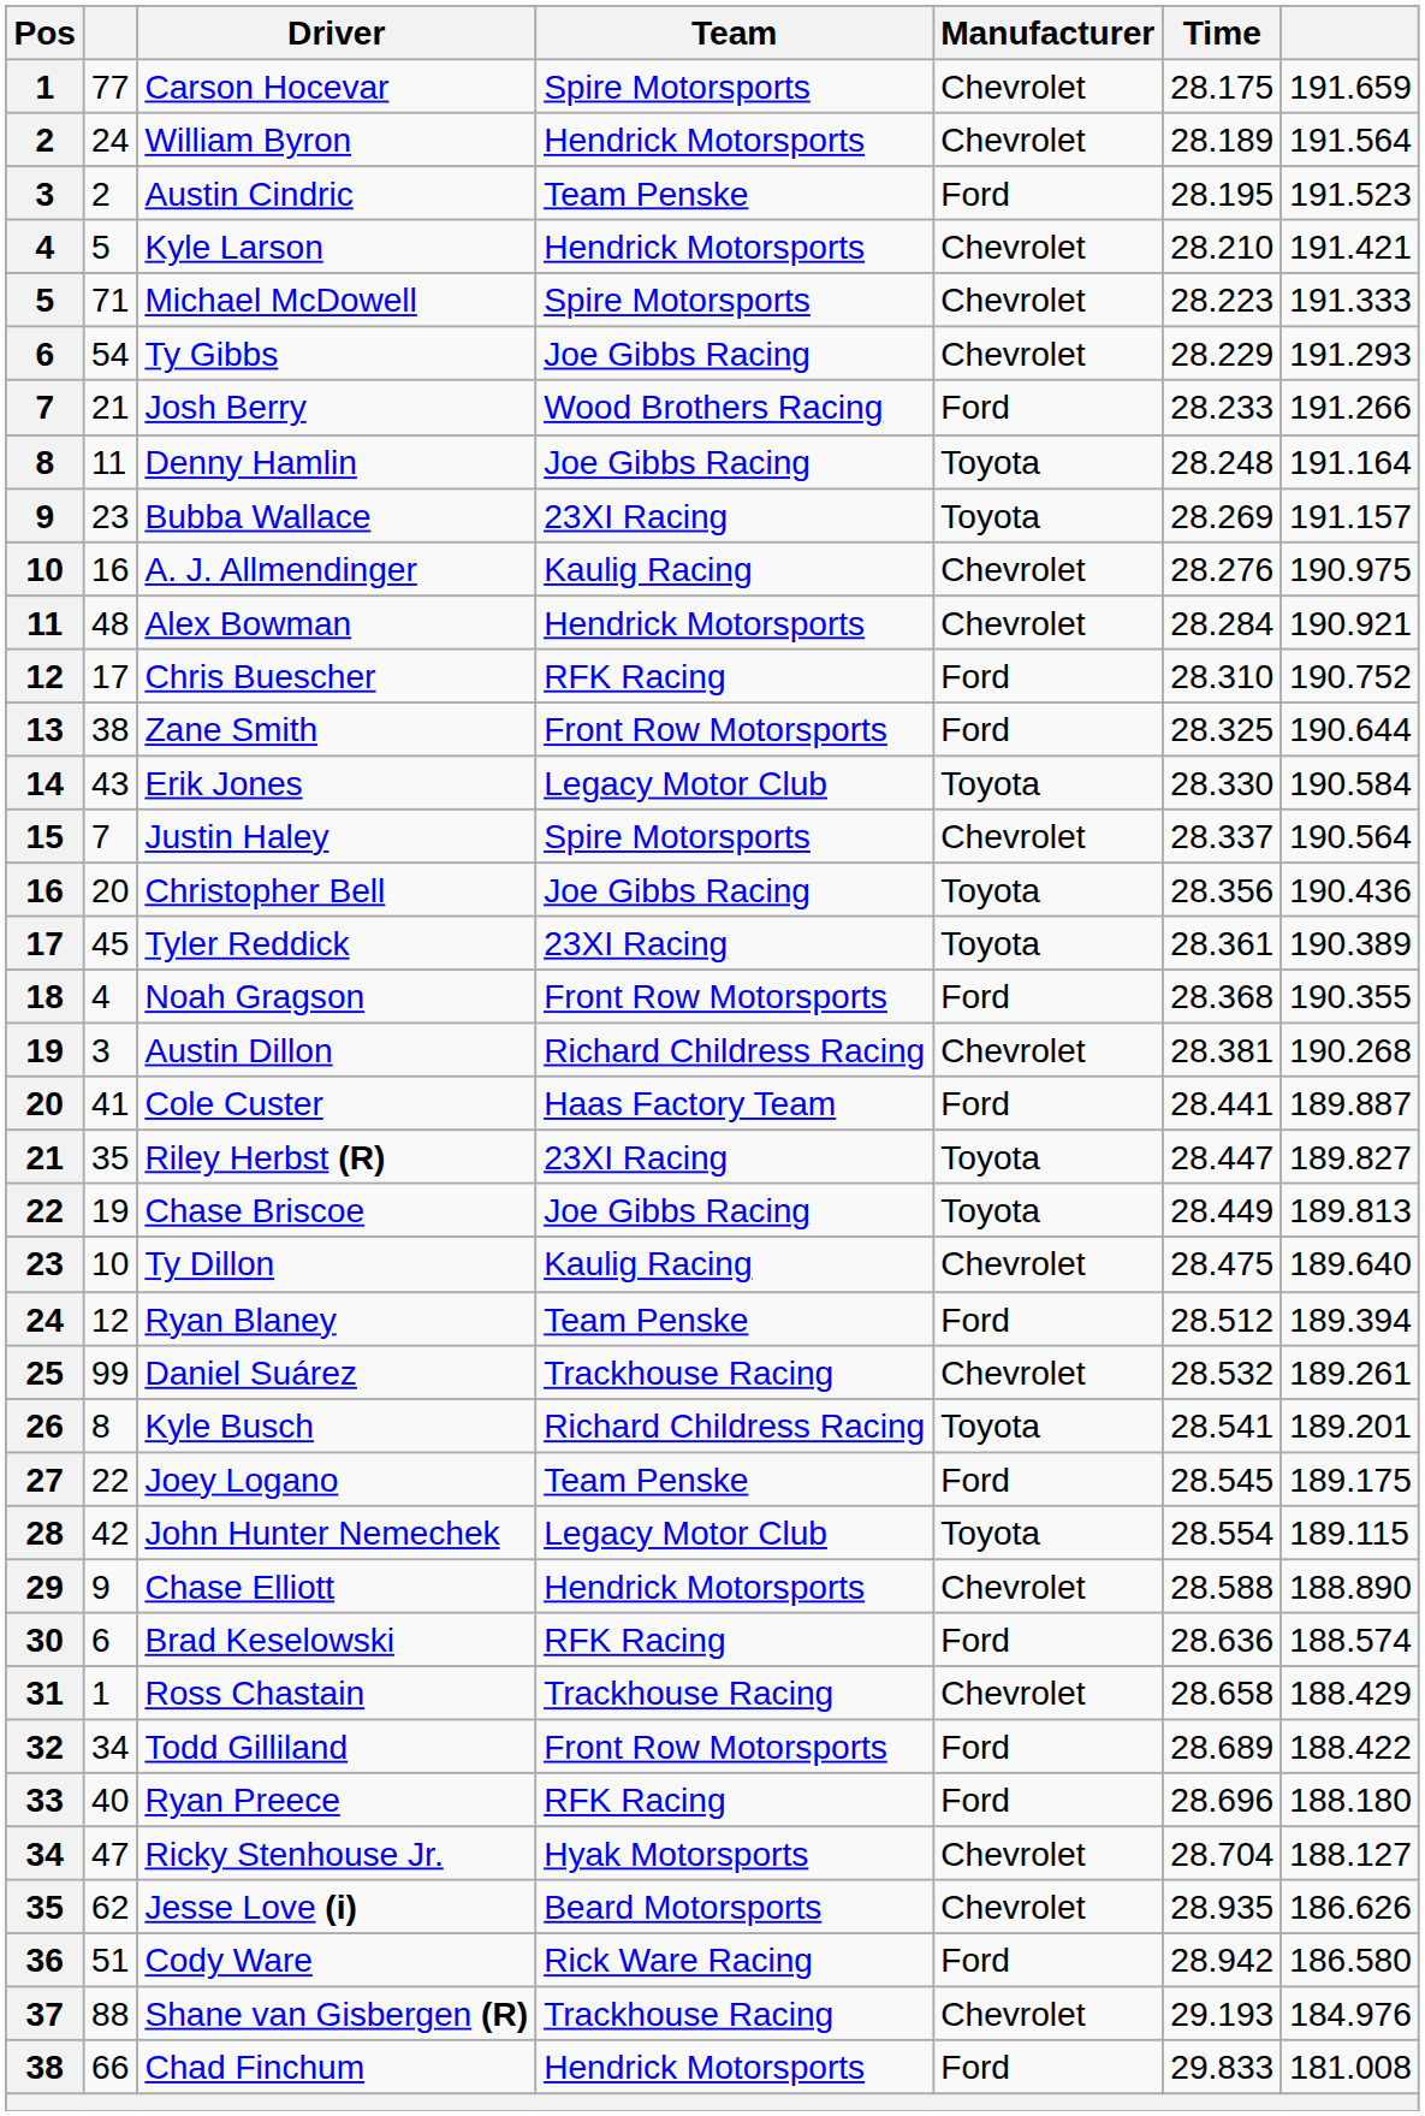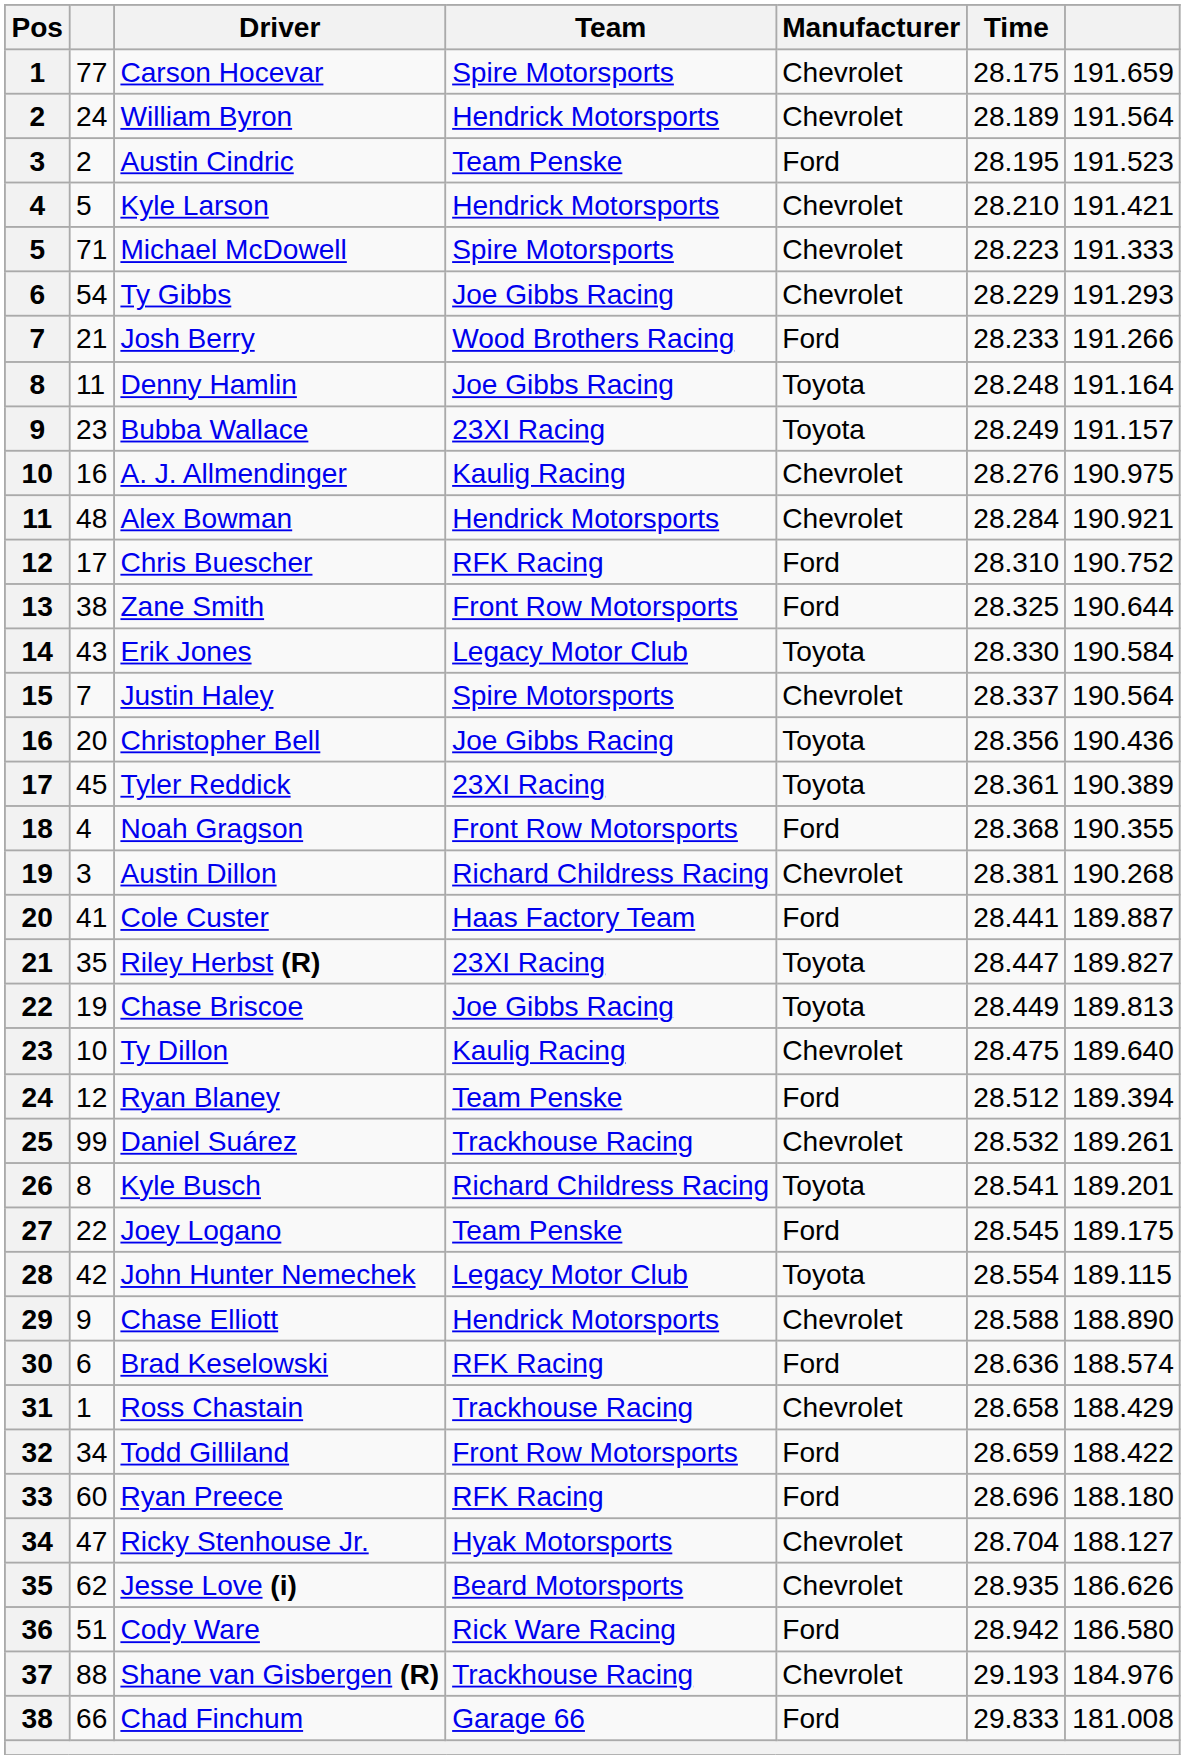Bubba Wallace | Time: 28.269 -> 28.249
Todd Gilliland | Time: 28.689 -> 28.659
Ryan Preece | column 2: 40 -> 60
Chad Finchum | Team: Hendrick Motorsports -> Garage 66
